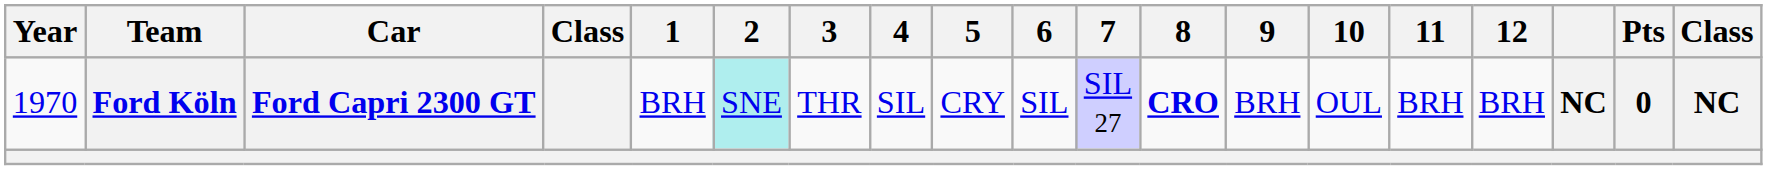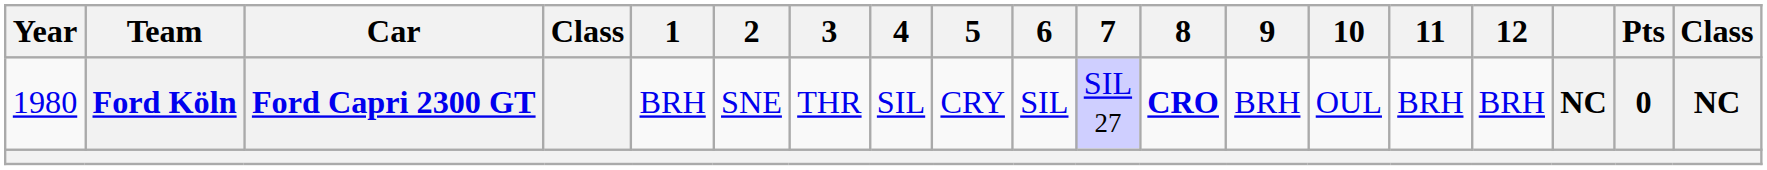Ford Köln | Year: 1970 -> 1980
Ford Köln | 2: paleturquoise background -> no background
